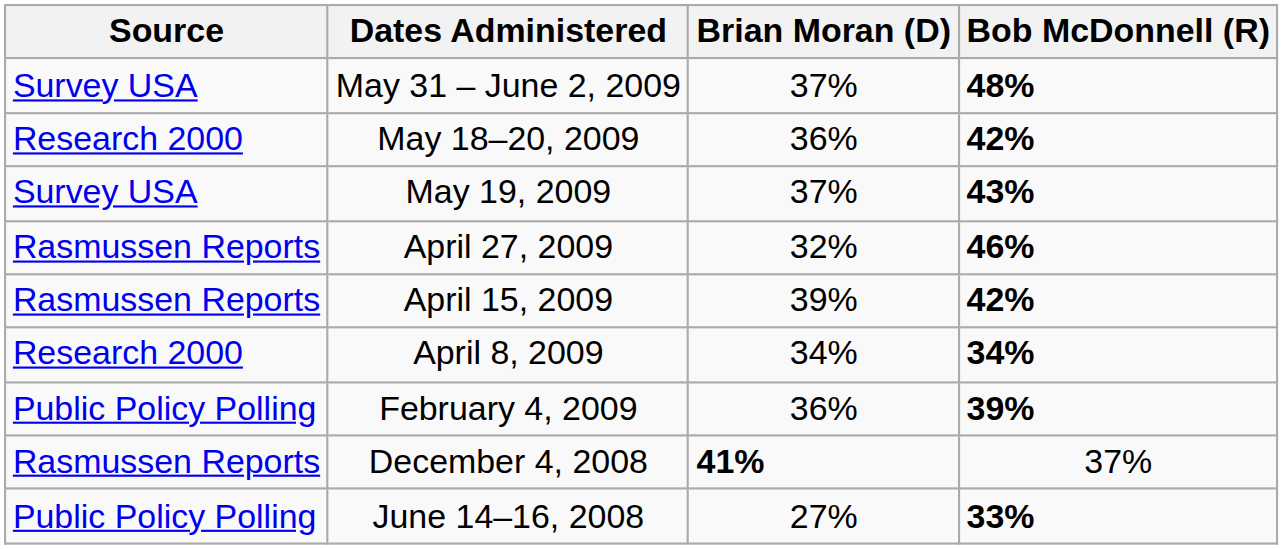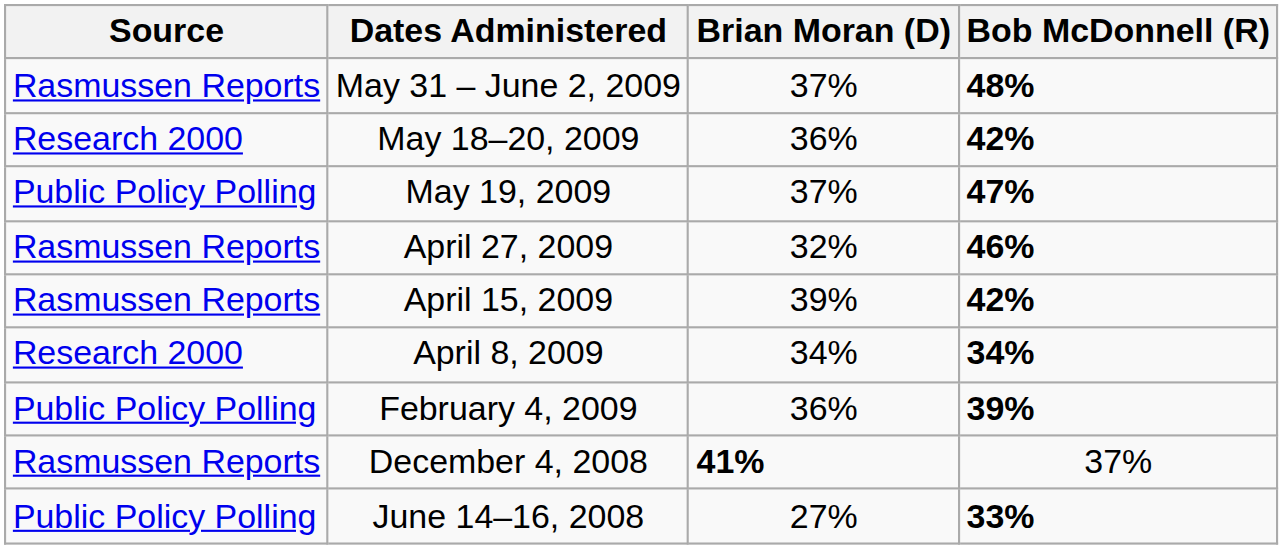May 31 – June 2, 2009 | Source: Survey USA -> Rasmussen Reports
May 19, 2009 | Source: Survey USA -> Public Policy Polling
May 19, 2009 | Bob McDonnell (R): 43% -> 47%
